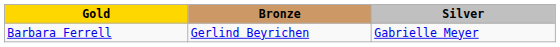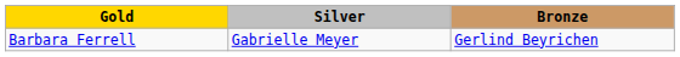columns swapped: Silver <-> Bronze
